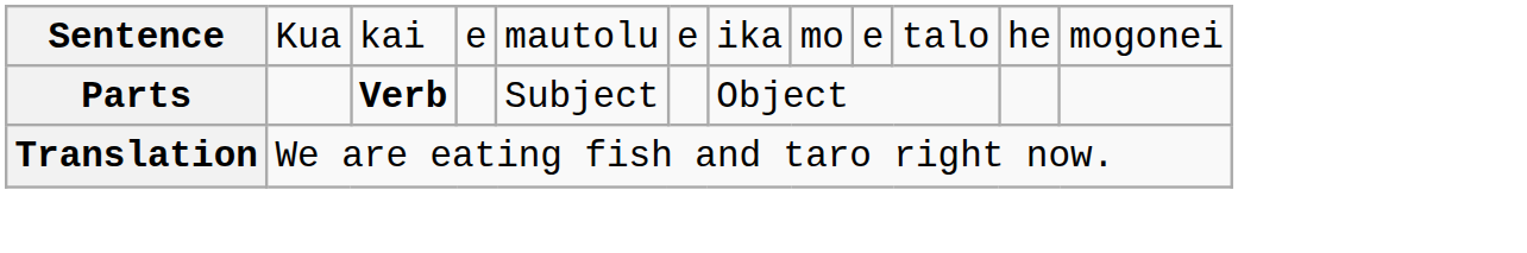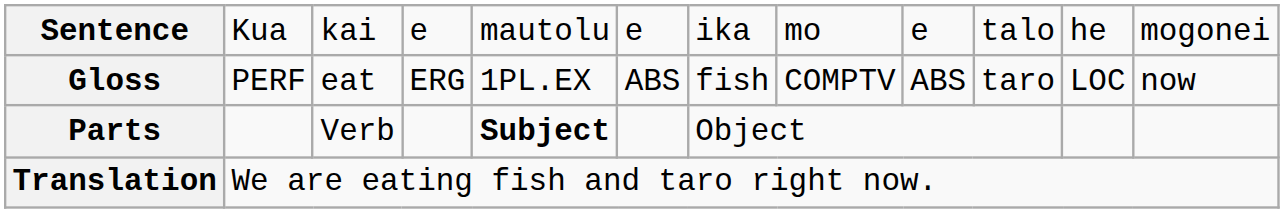+ row: Gloss | PERF | eat | ERG | 1PL.EX | ABS | fish | COMPTV | ABS | taro | LOC | now
Parts | column 3: bold -> normal
Parts | column 5: normal -> bold
